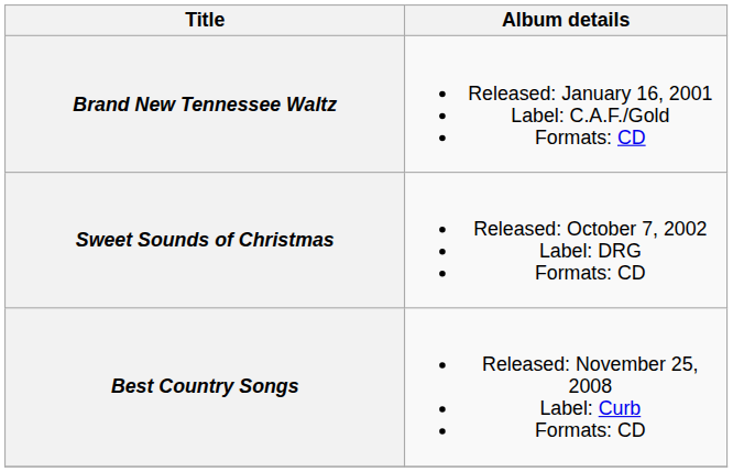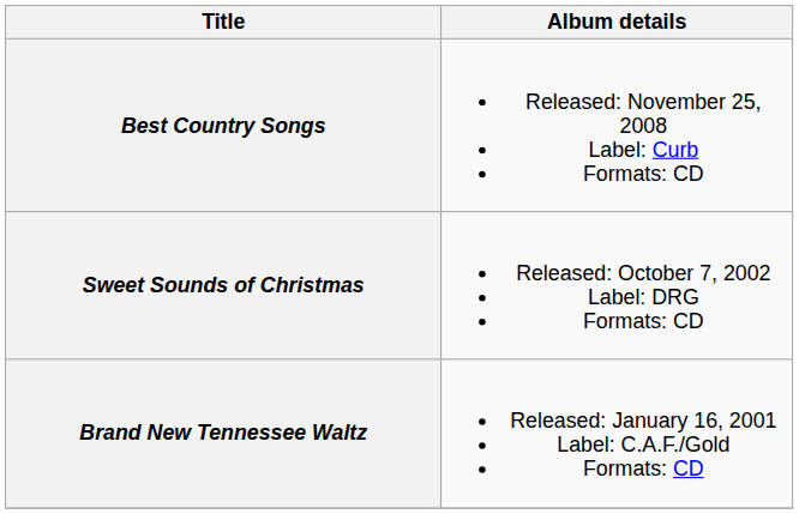rows swapped: Brand New Tennessee Waltz <-> Best Country Songs
